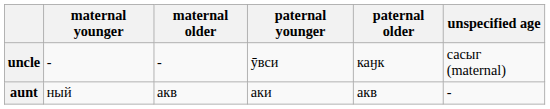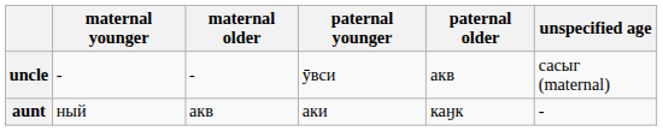uncle | paternal older: каӈк -> акв
aunt | paternal older: акв -> каӈк
